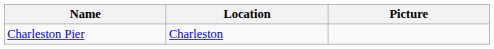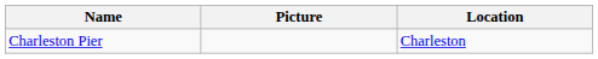columns swapped: Location <-> Picture
